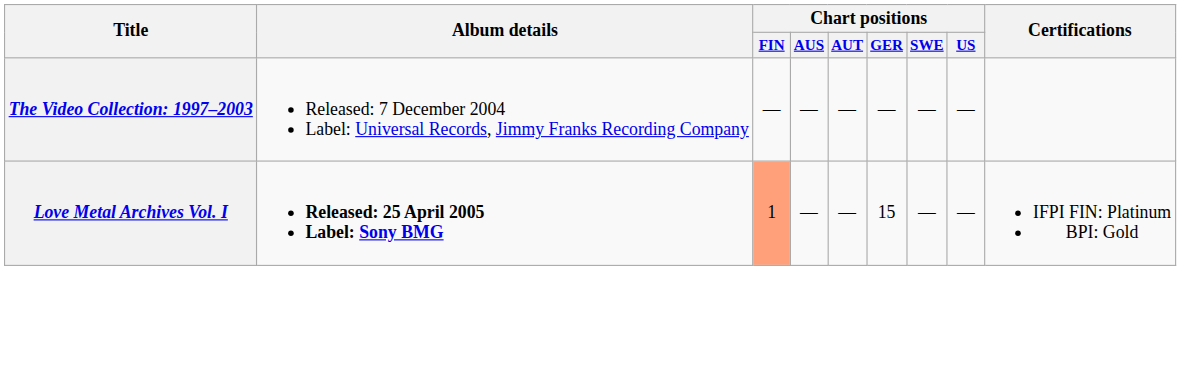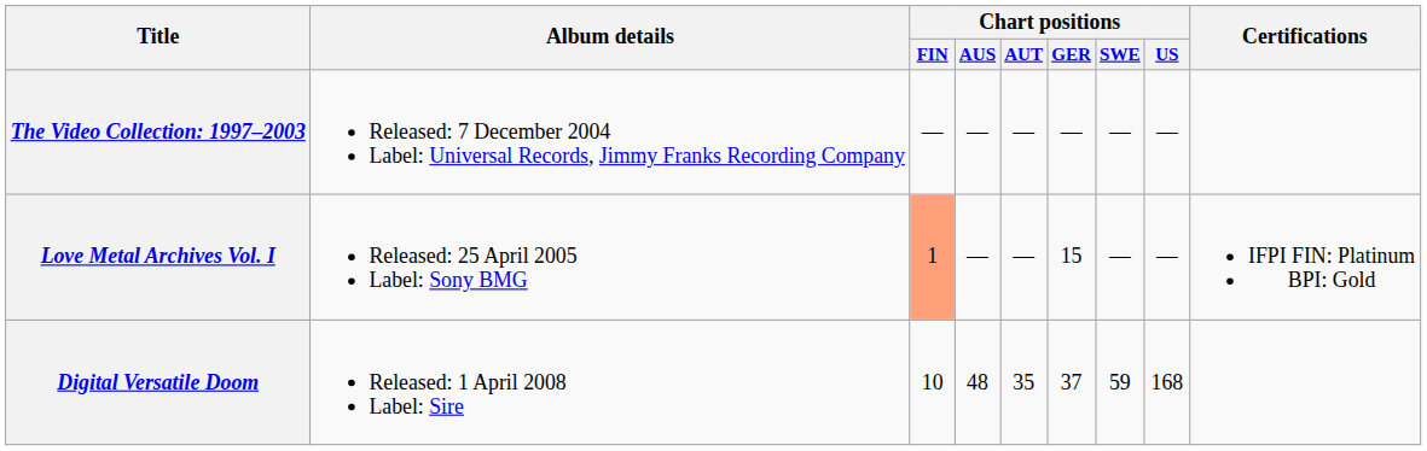Love Metal Archives Vol. I | Album details: bold -> normal
+ row: Digital Versatile Doom | Released: 1 April 2008 Label: Sire | 10 | 48 | 35 | 37 | 59 | 168
